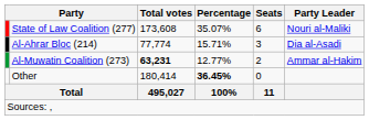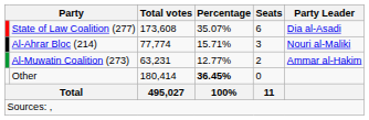State of Law Coalition (277) | Party Leader: Nouri al-Maliki -> Dia al-Asadi
Al-Ahrar Bloc (214) | Party Leader: Dia al-Asadi -> Nouri al-Maliki
Al-Muwatin Coalition (273) | Total votes: bold -> normal
